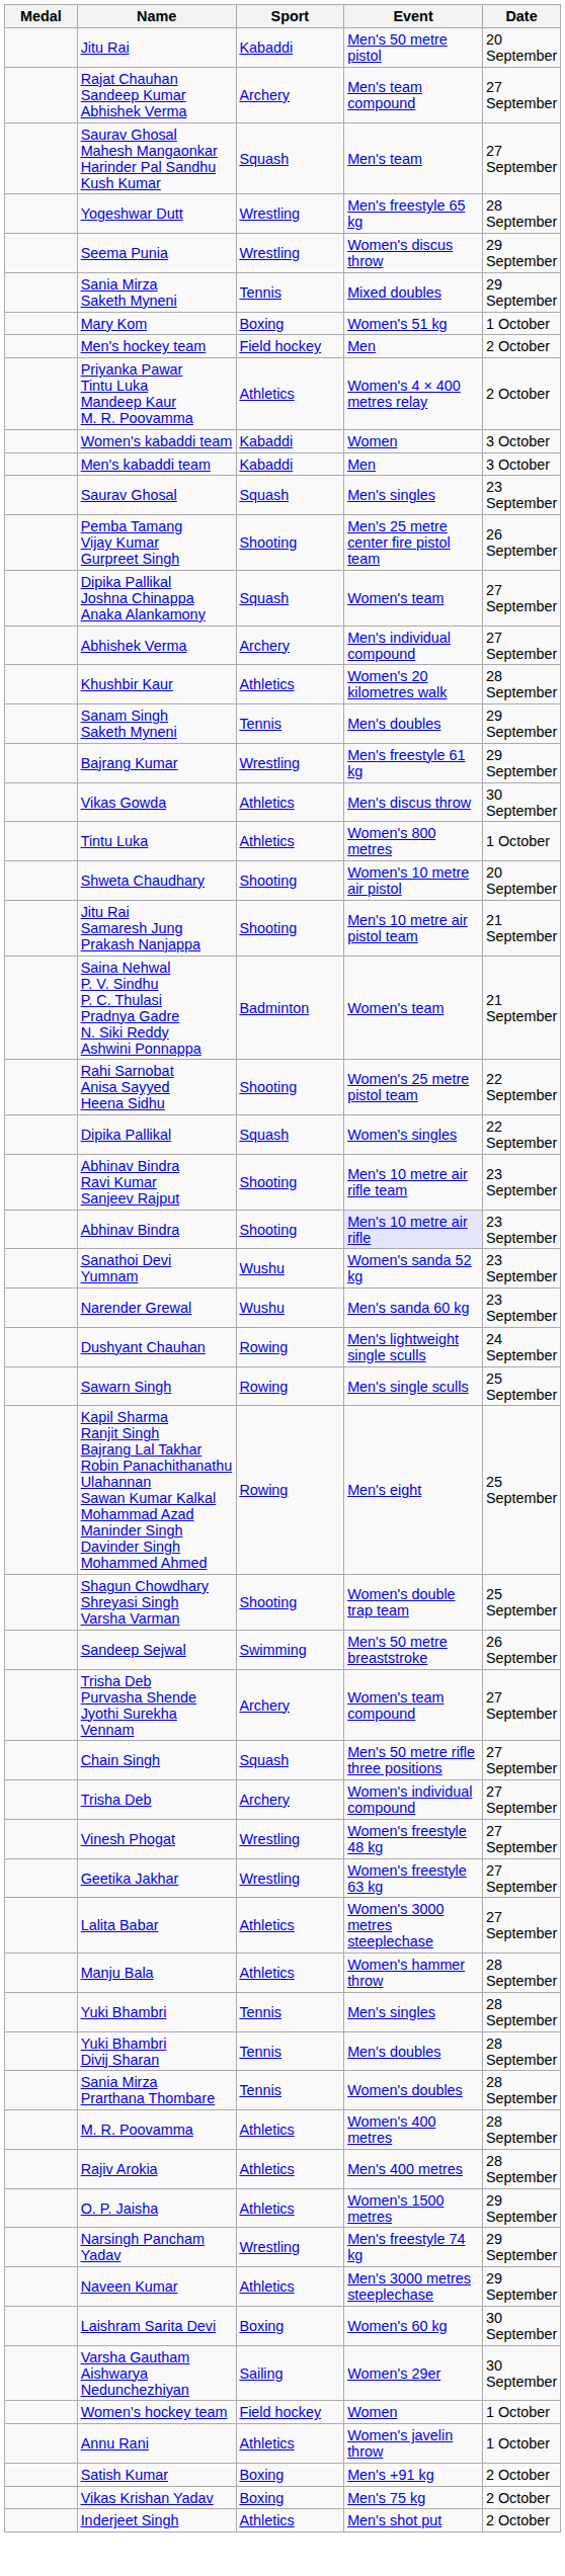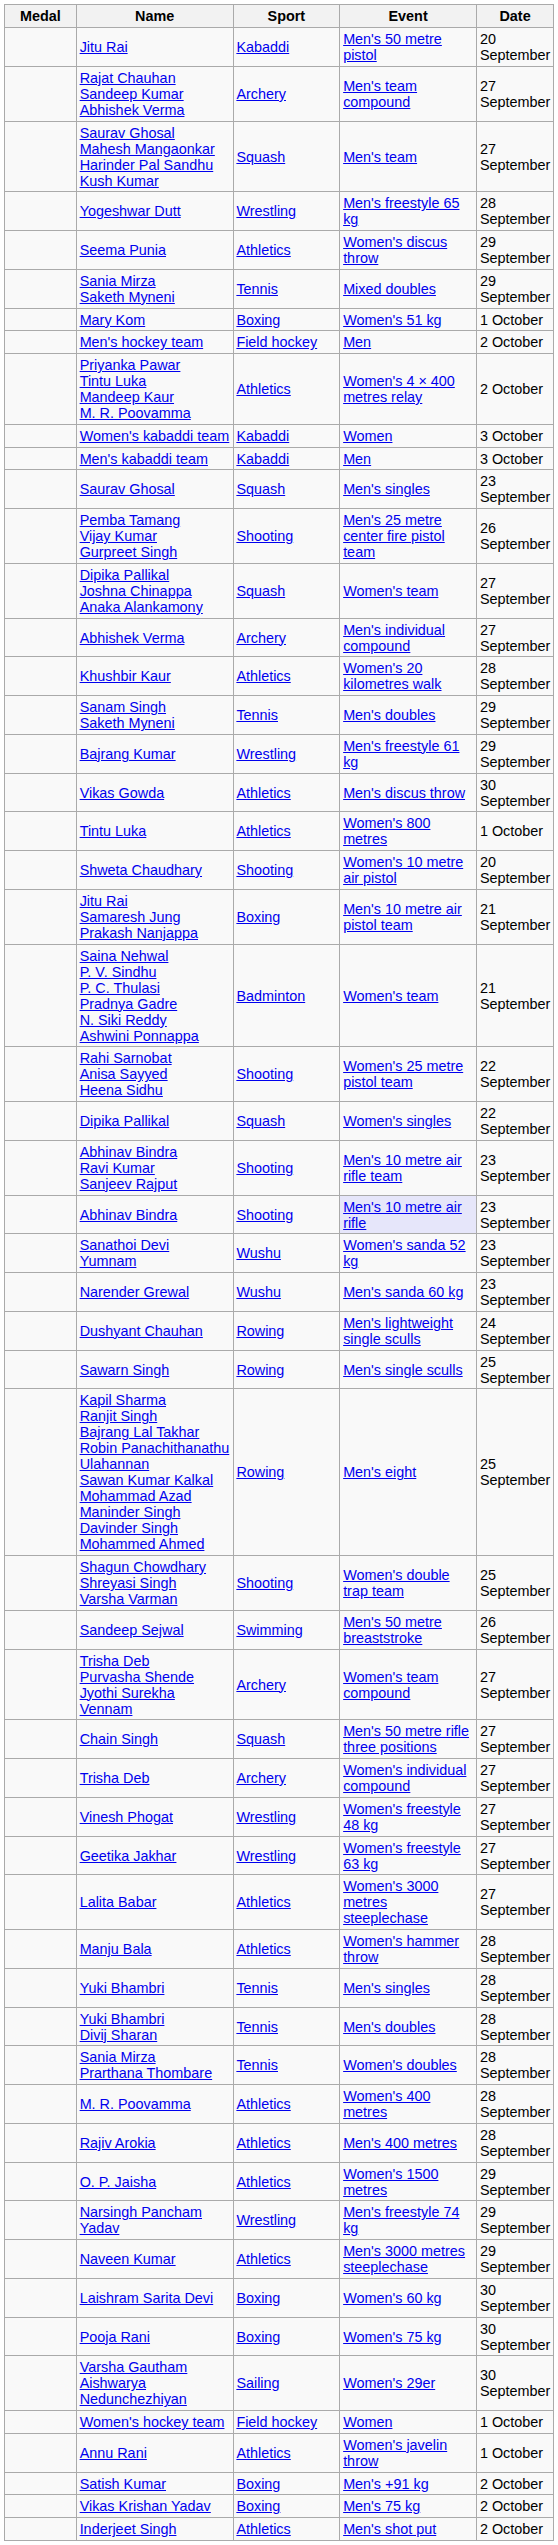Seema Punia | Sport: Wrestling -> Athletics
Jitu Rai Samaresh Jung Prakash Nanjappa | Sport: Shooting -> Boxing
+ row: Pooja Rani | Boxing | Women's 75 kg | 30 September
